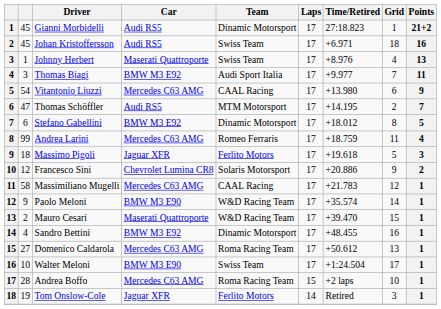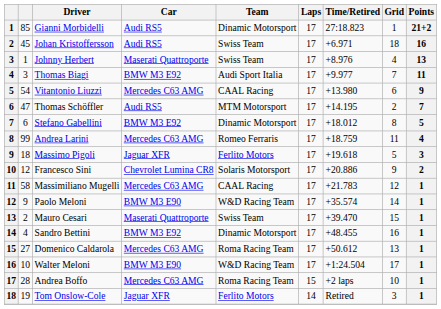Gianni Morbidelli | column 2: 45 -> 85
Mauro Cesari | Team: W&D Racing Team -> Swiss Team
Walter Meloni | Team: Swiss Team -> W&D Racing Team
